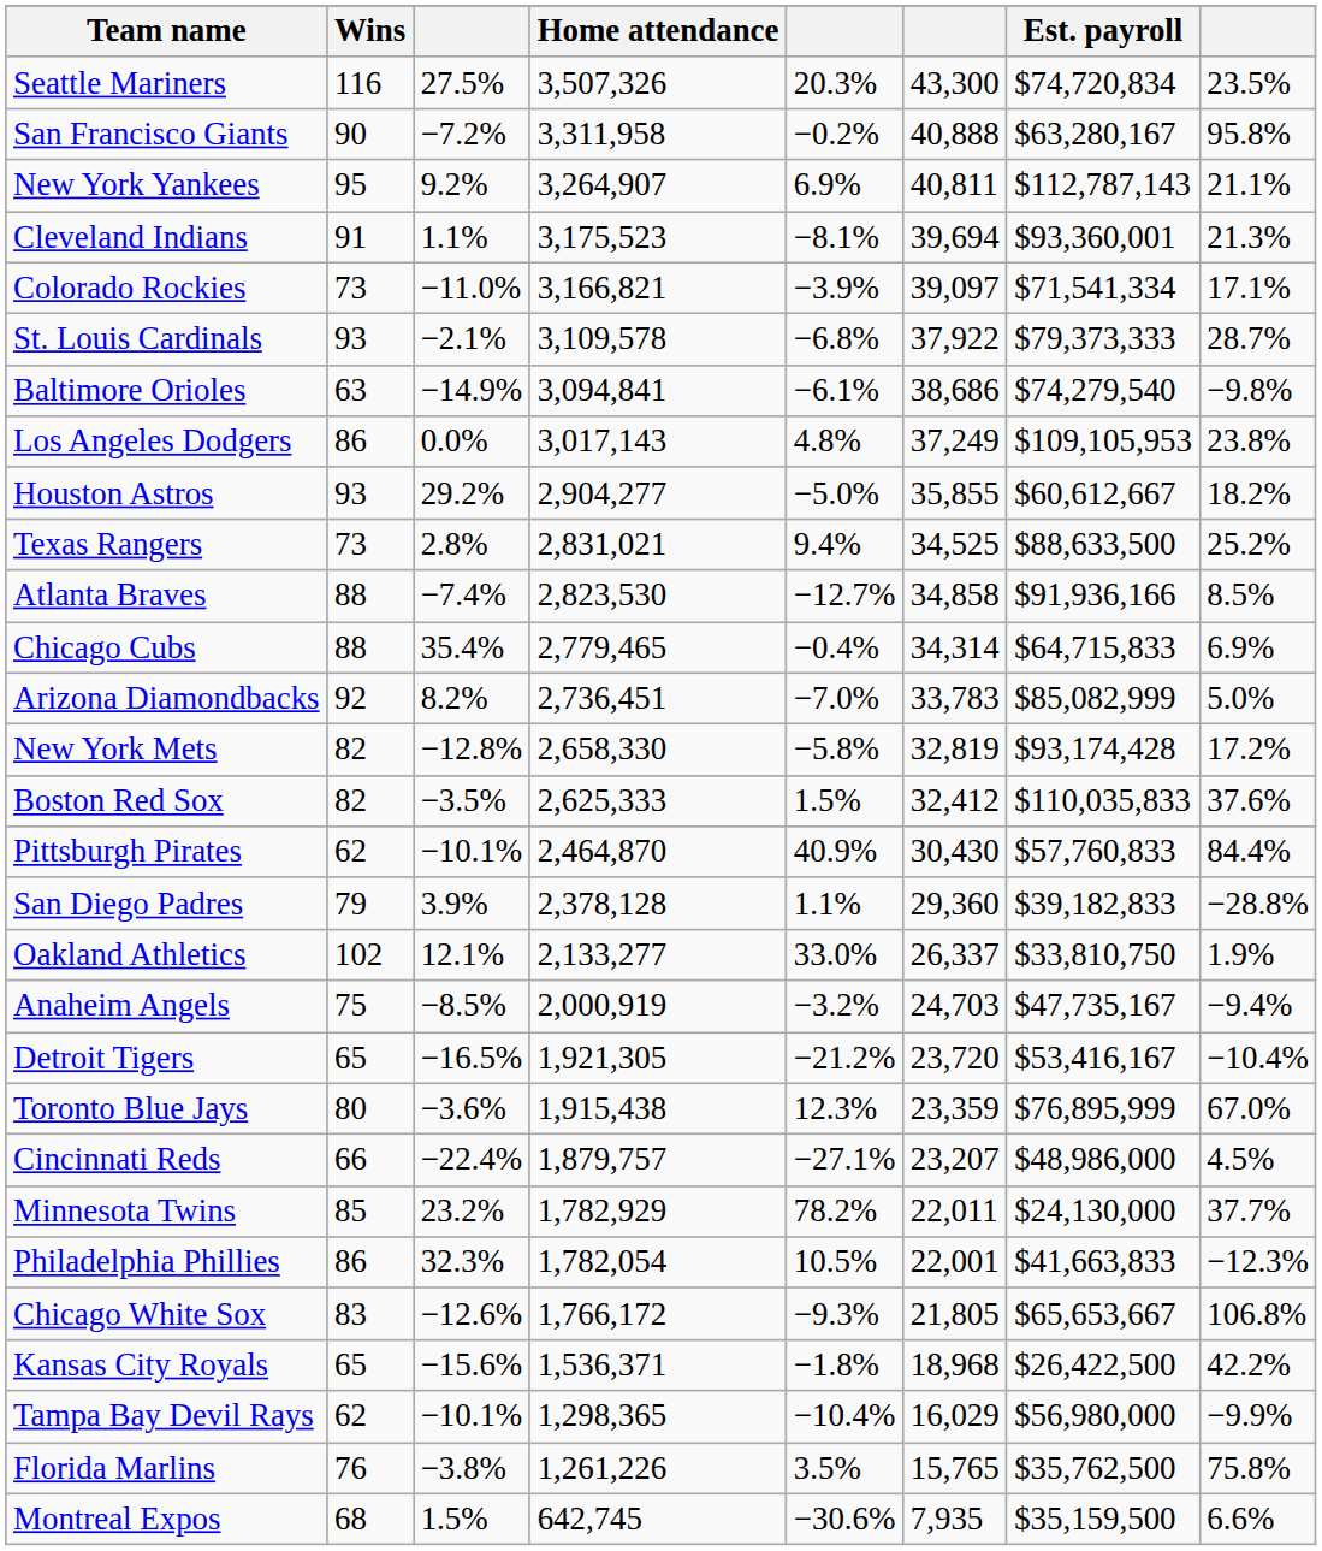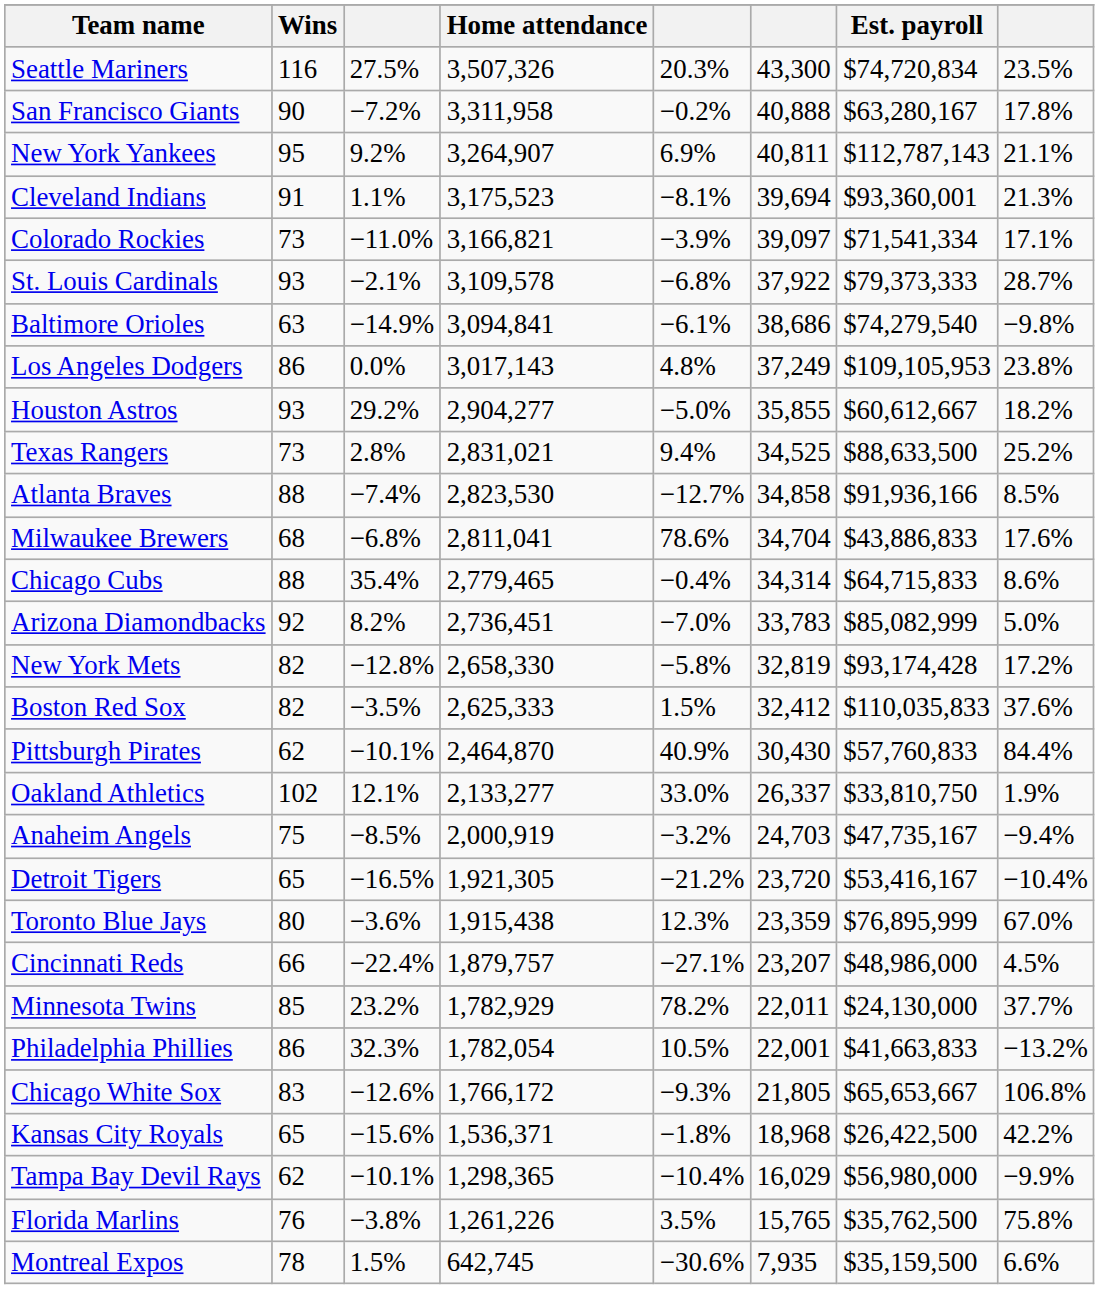San Francisco Giants | column 8: 95.8% -> 17.8%
+ row: Milwaukee Brewers | 68 | −6.8% | 2,811,041 | 78.6% | 34,704 | $43,886,833 | 17.6%
Chicago Cubs | column 8: 6.9% -> 8.6%
- row: San Diego Padres | 79 | 3.9% | 2,378,128 | 1.1% | 29,360 | $39,182,833 | −28.8%
Philadelphia Phillies | column 8: −12.3% -> −13.2%
Montreal Expos | Wins: 68 -> 78
